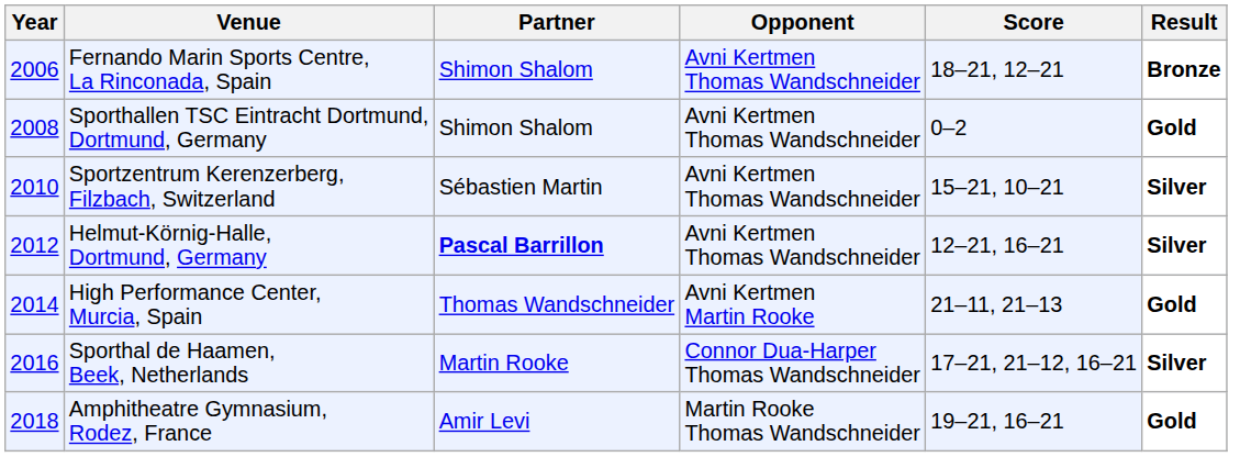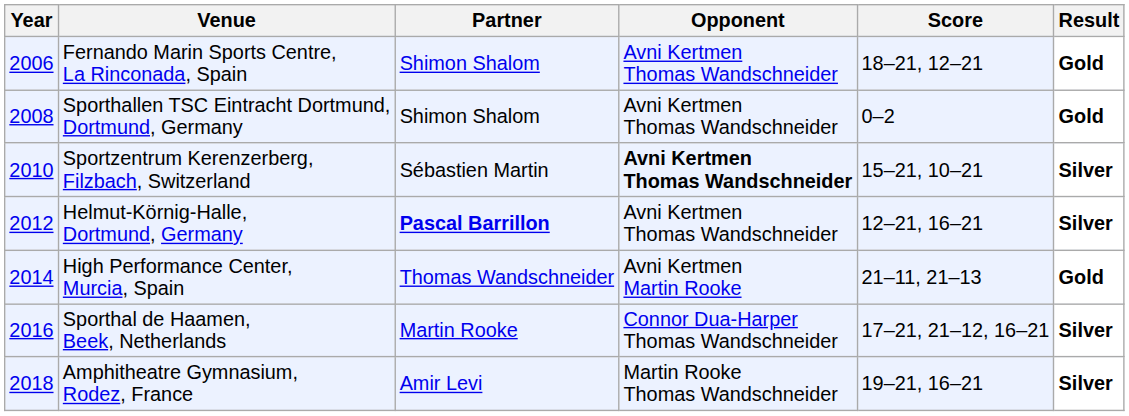Fernando Marin Sports Centre, La Rinconada, Spain | Result: Bronze -> Gold
Sportzentrum Kerenzerberg, Filzbach, Switzerland | Opponent: normal -> bold
Amphitheatre Gymnasium, Rodez, France | Result: Gold -> Silver
